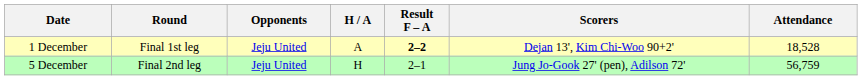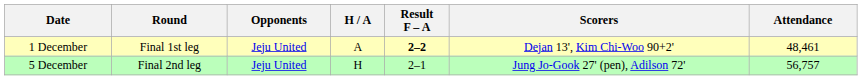1 December | Attendance: 18,528 -> 48,461
5 December | Attendance: 56,759 -> 56,757
